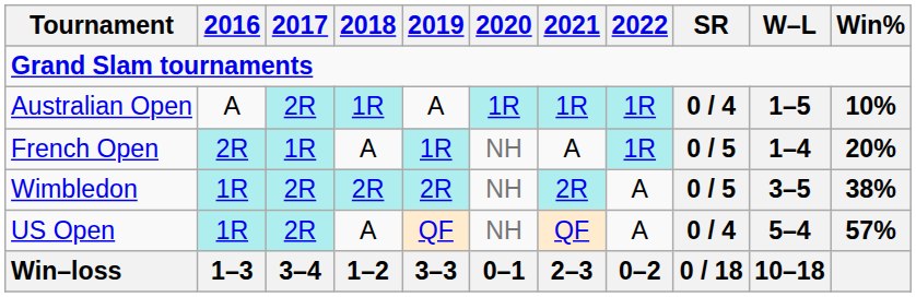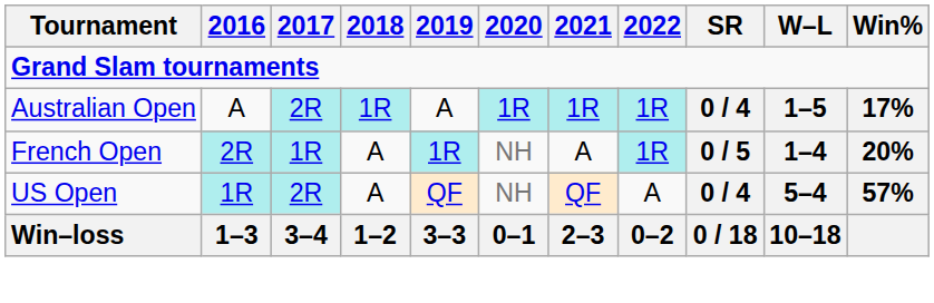Australian Open | Win%: 10% -> 17%
- row: Wimbledon | 1R | 2R | 2R | 2R | NH | 2R | A | 0 / 5 | 3–5 | 38%
